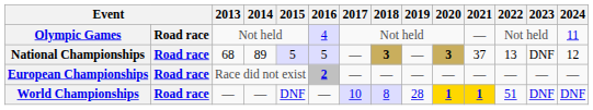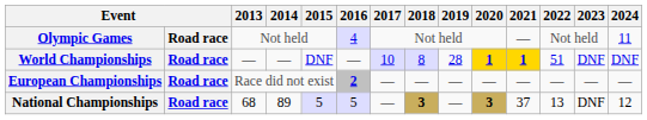rows swapped: World Championships <-> National Championships
